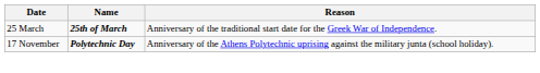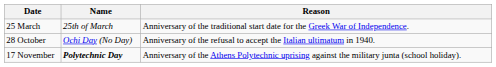25 March | Name: bold -> normal
+ row: 28 October | Ochi Day (No Day) | Anniversary of the refusal to accept the Italian ultimatum in 1940.
